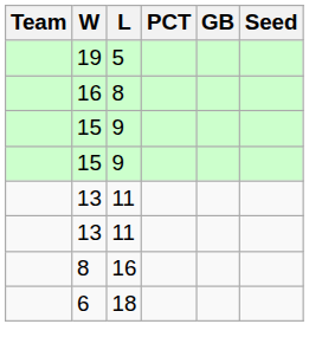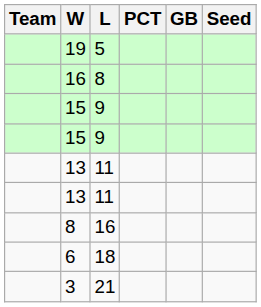+ row: 3 | 21
